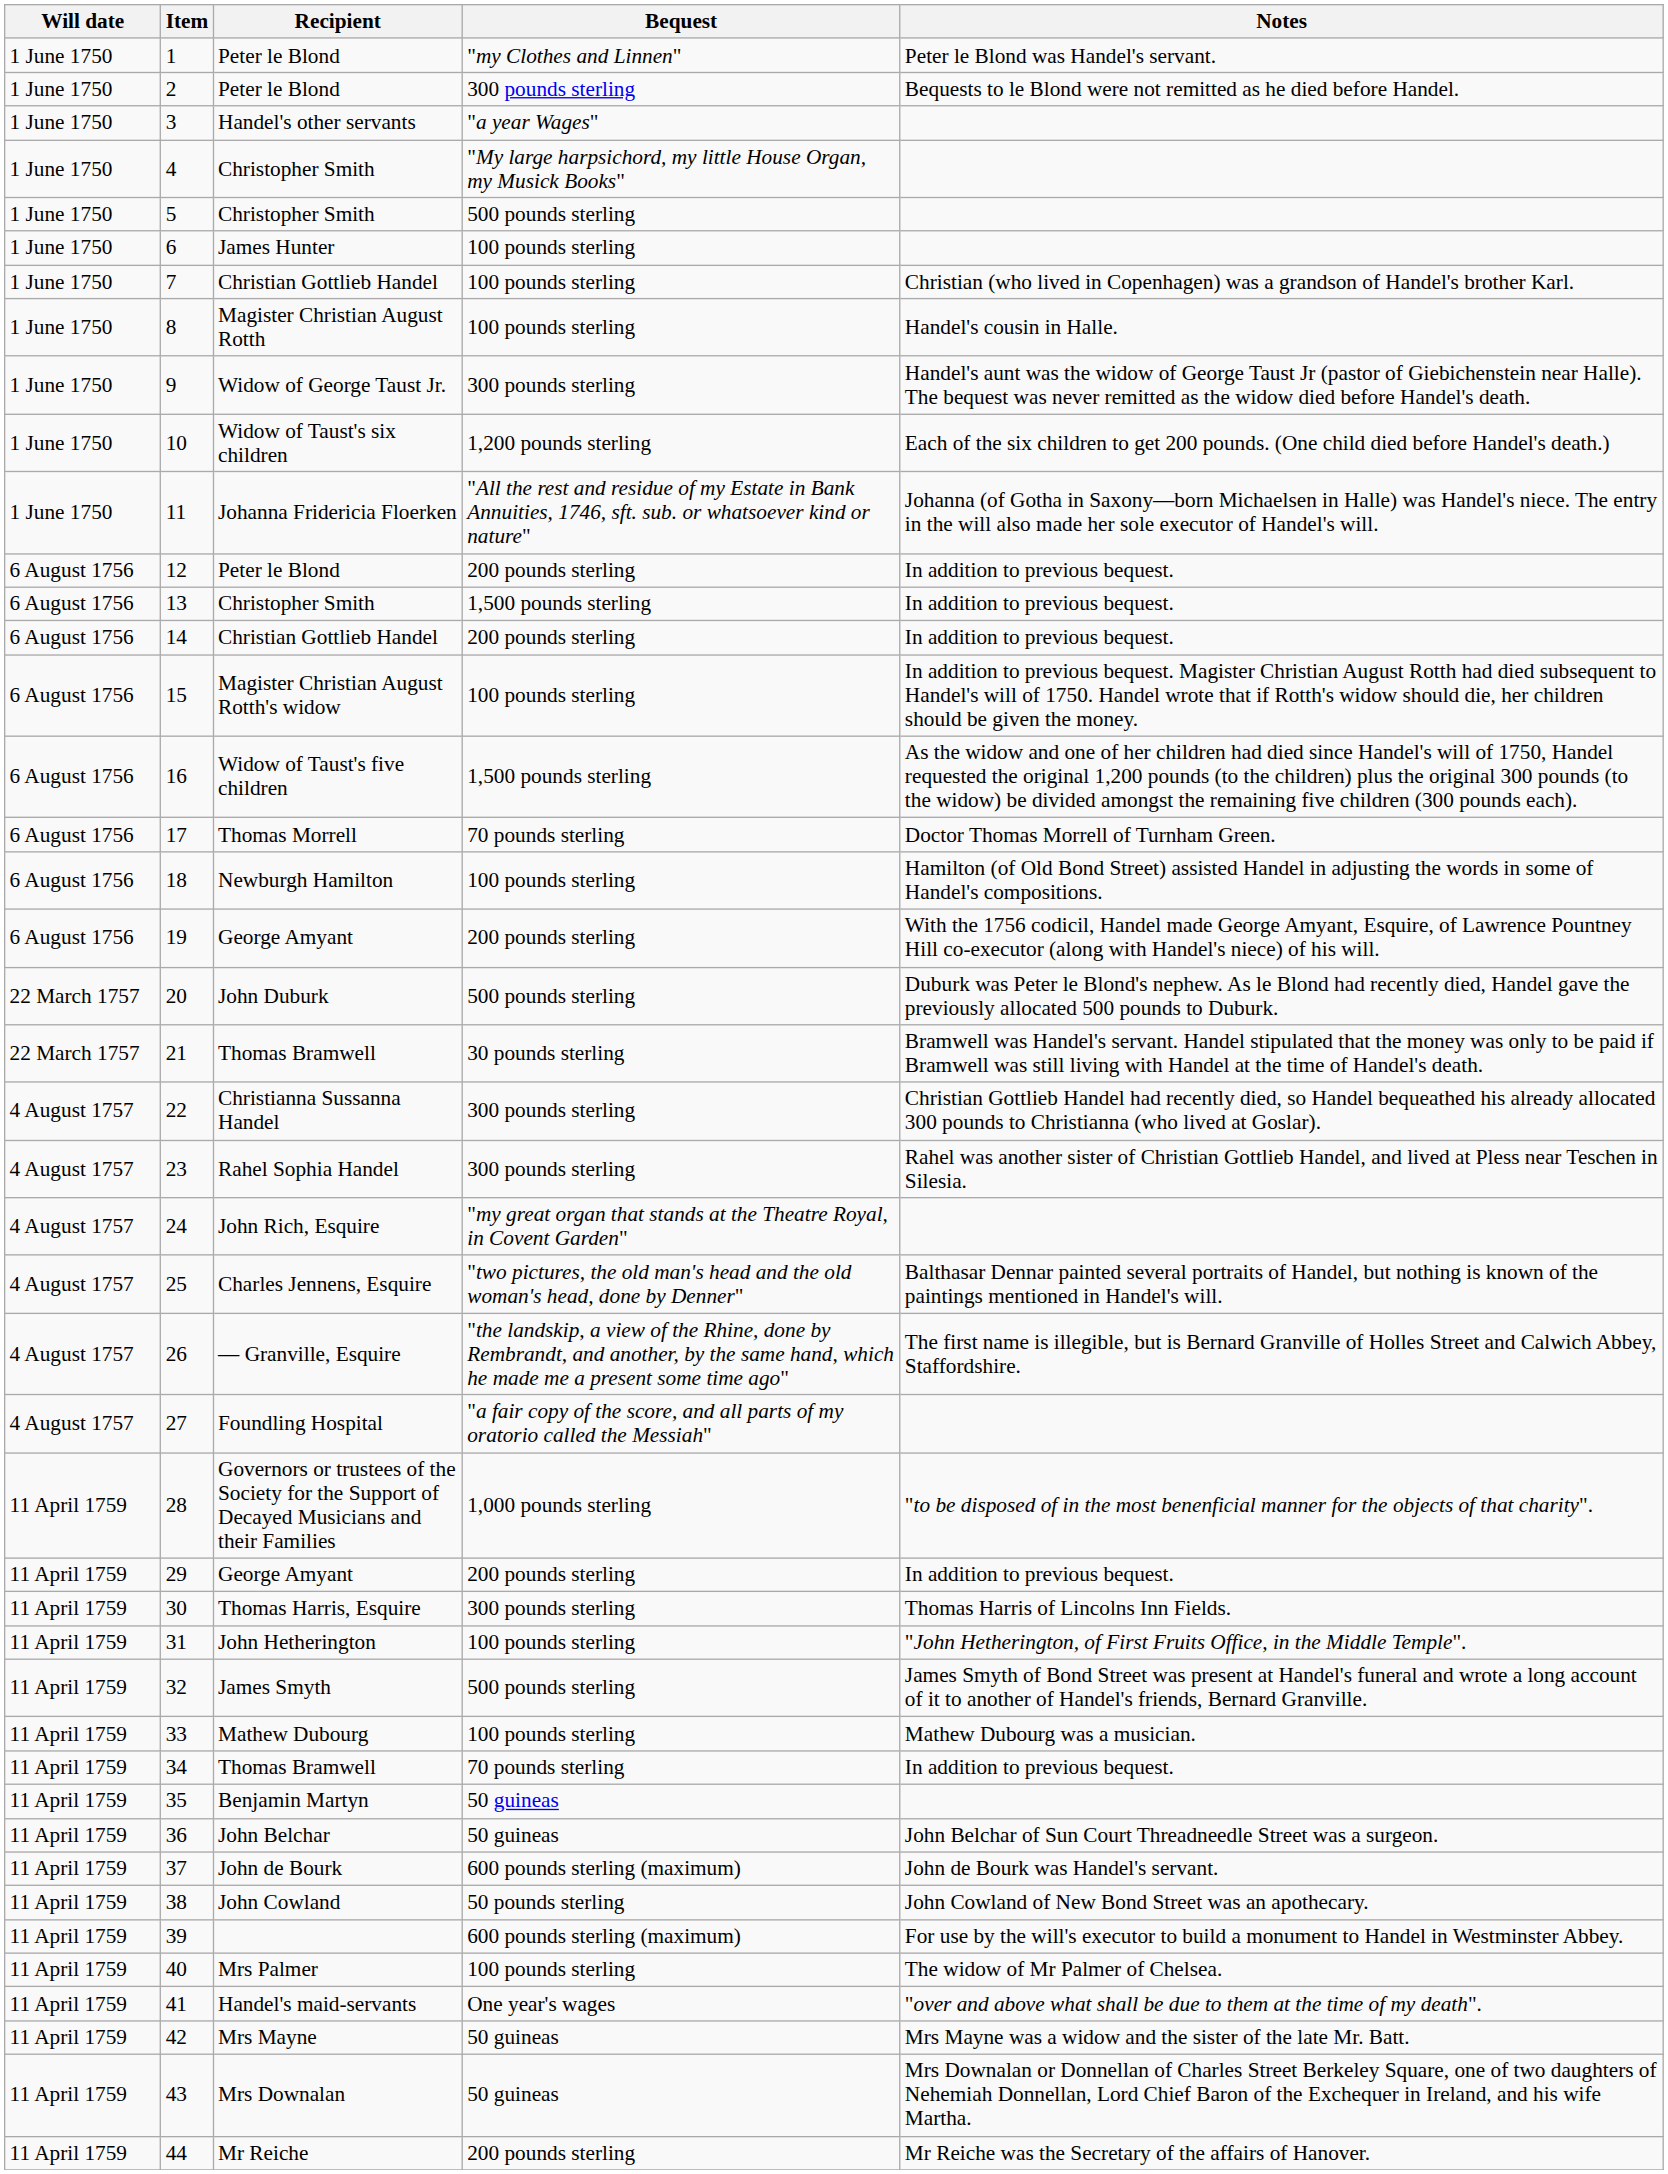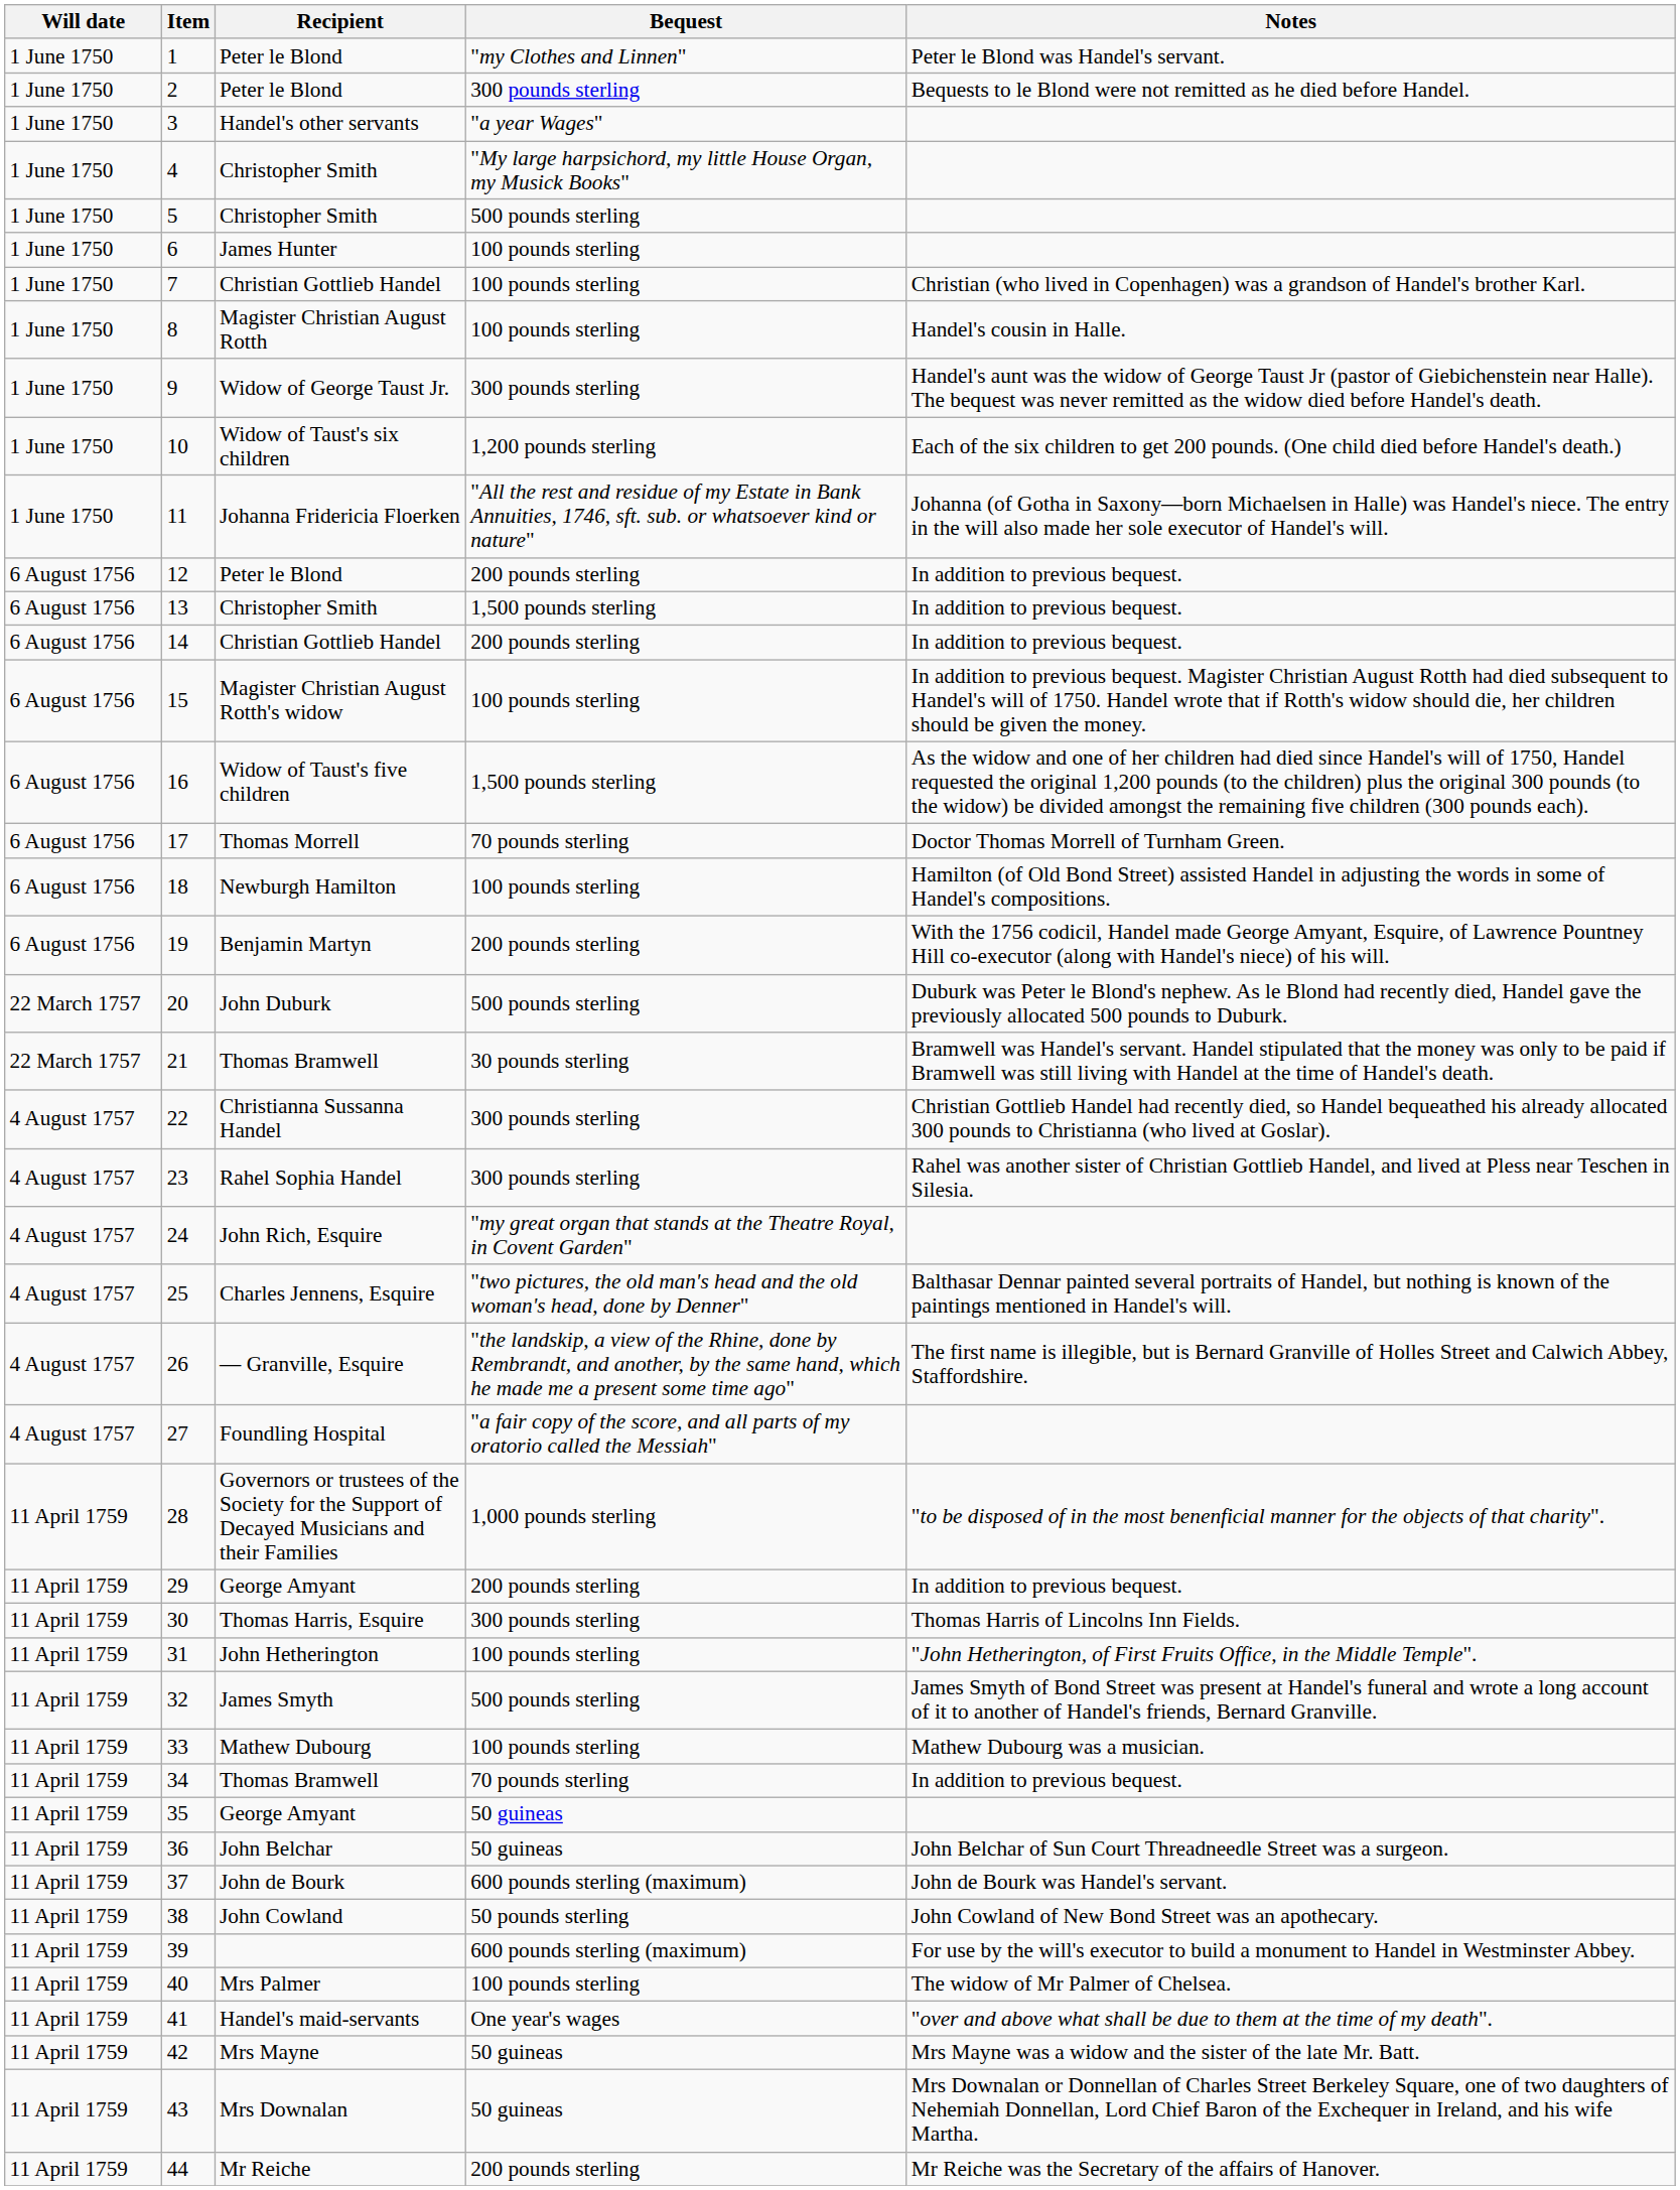19 | Recipient: George Amyant -> Benjamin Martyn
35 | Recipient: Benjamin Martyn -> George Amyant
